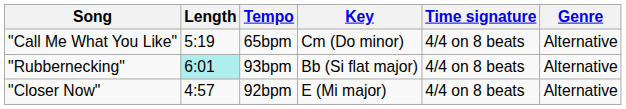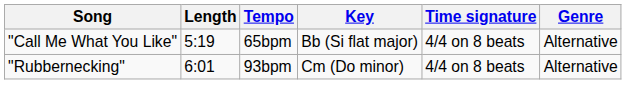"Call Me What You Like" | Key: Cm (Do minor) -> Bb (Si flat major)
"Rubbernecking" | Length: paleturquoise background -> no background
"Rubbernecking" | Key: Bb (Si flat major) -> Cm (Do minor)
- row: "Closer Now" | 4:57 | 92bpm | E (Mi major) | 4/4 on 8 beats | Alternative
